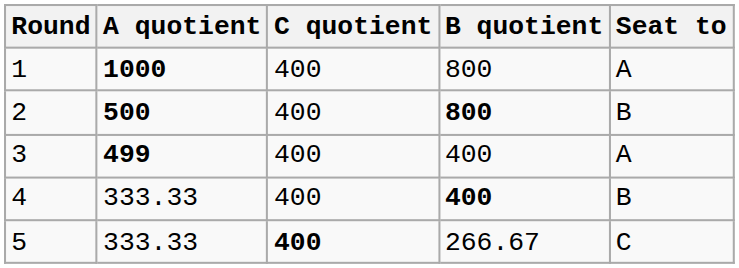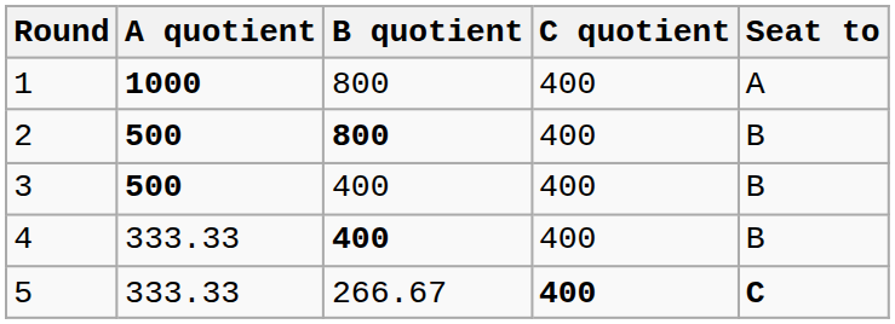columns swapped: B quotient <-> C quotient
3 | A quotient: 499 -> 500
3 | Seat to: A -> B
5 | Seat to: normal -> bold
